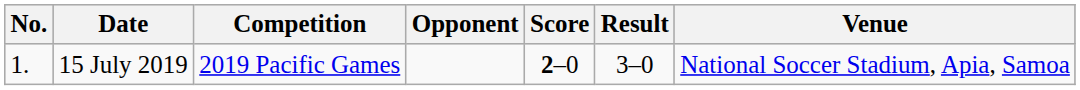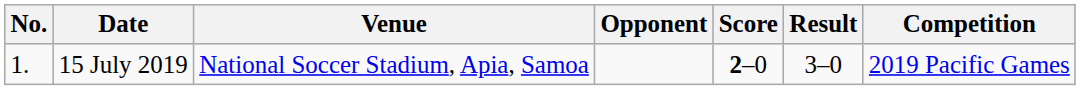columns swapped: Venue <-> Competition
